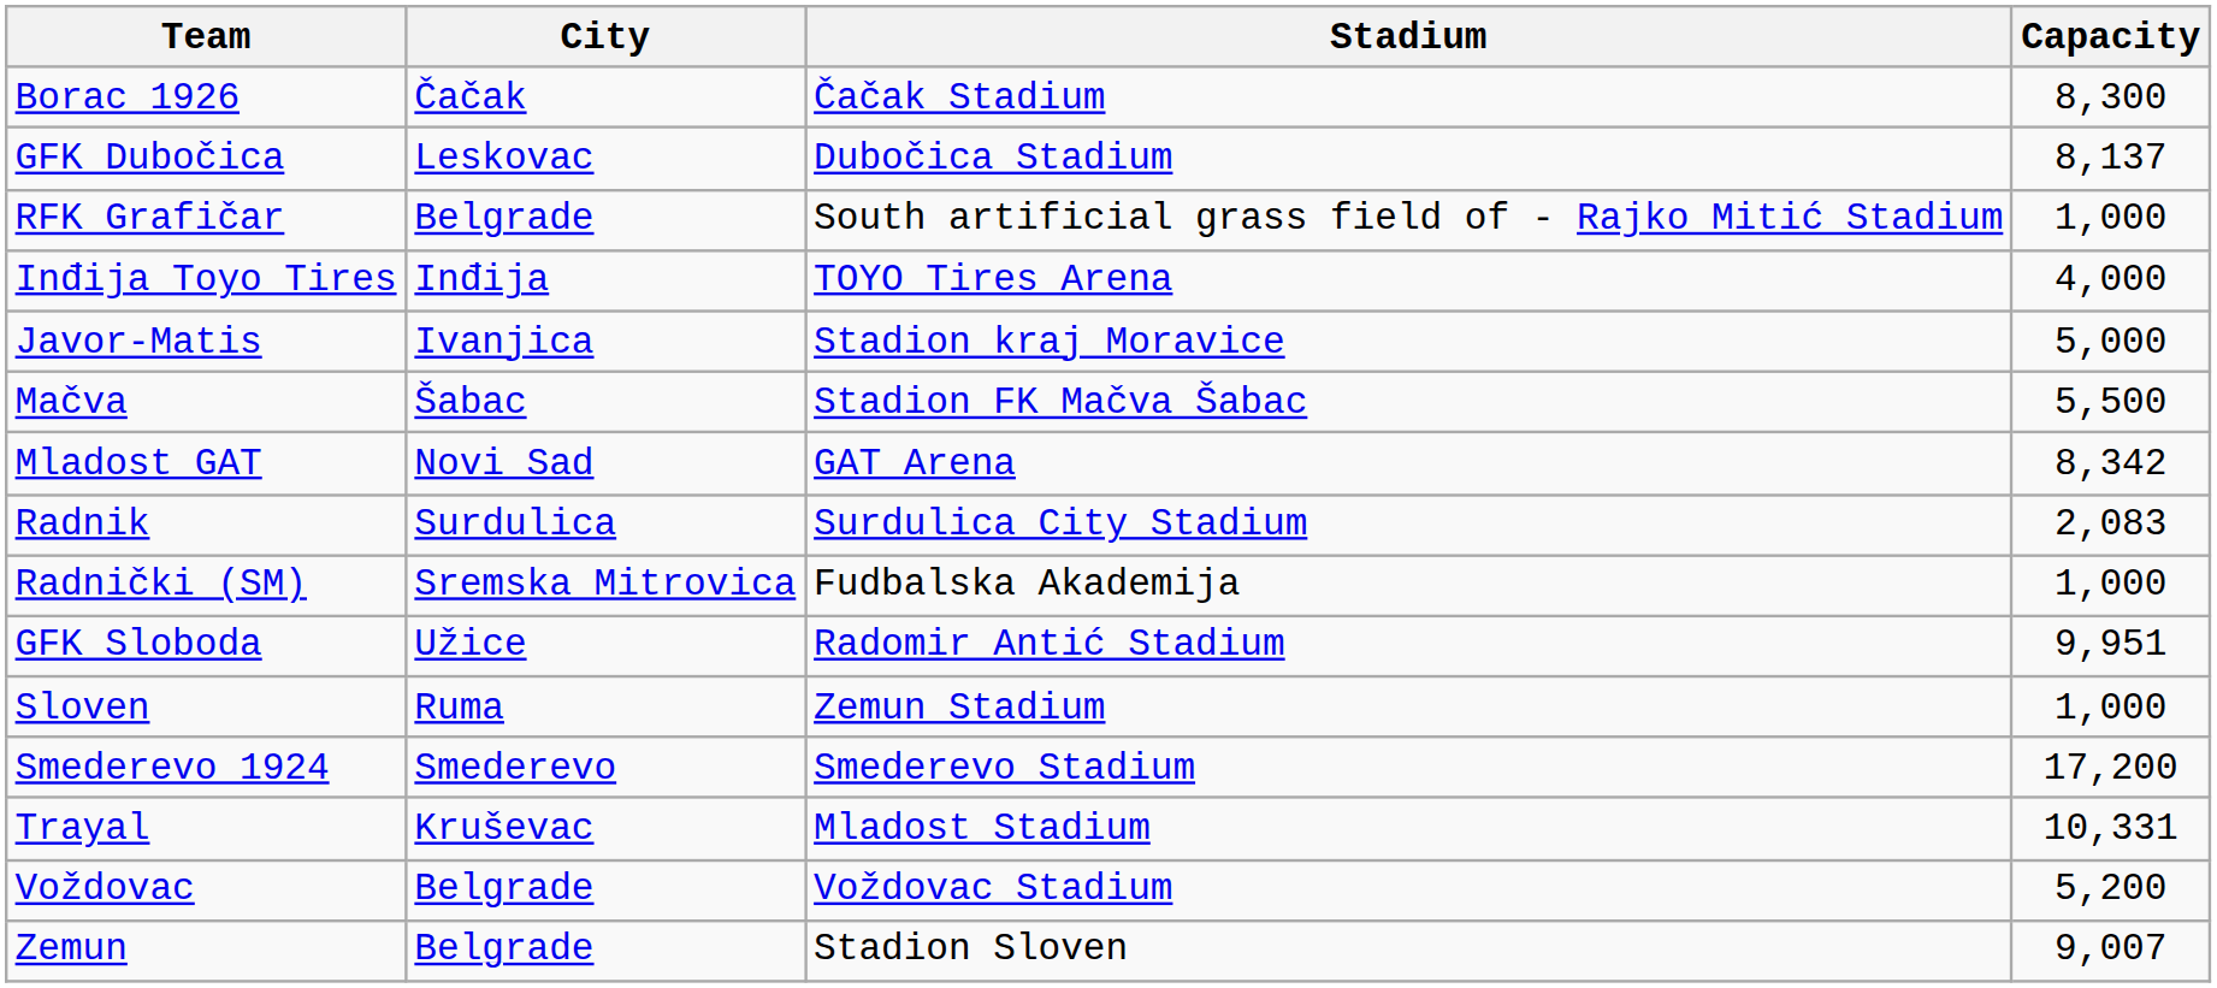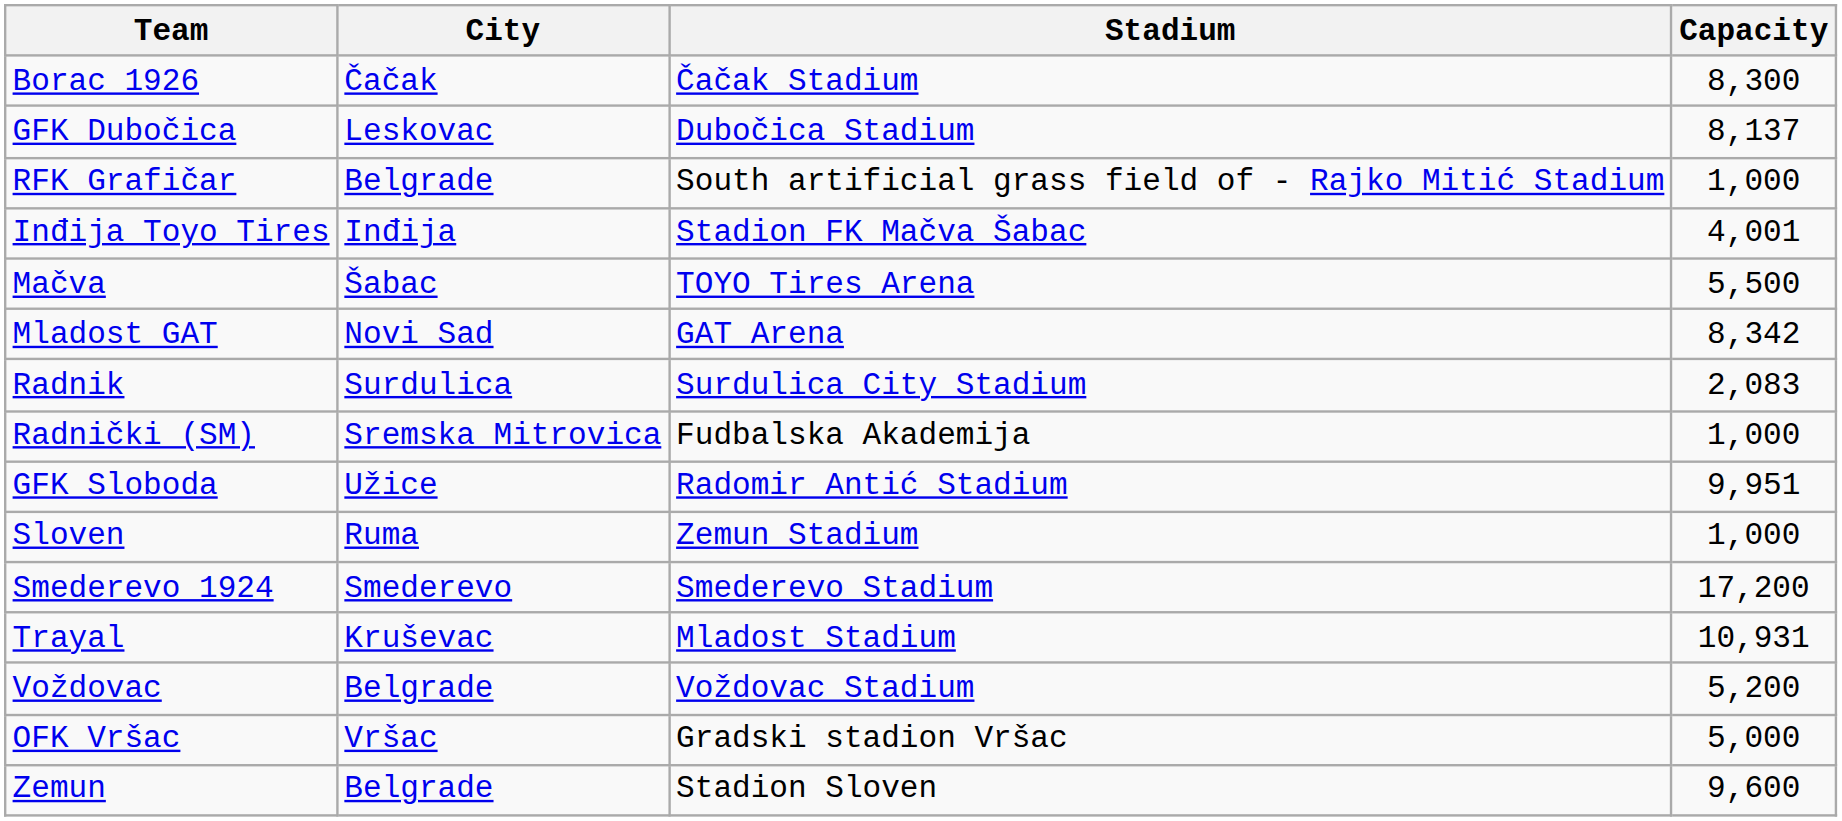Inđija Toyo Tires | Stadium: TOYO Tires Arena -> Stadion FK Mačva Šabac
Inđija Toyo Tires | Capacity: 4,000 -> 4,001
- row: Javor-Matis | Ivanjica | Stadion kraj Moravice | 5,000
Mačva | Stadium: Stadion FK Mačva Šabac -> TOYO Tires Arena
Trayal | Capacity: 10,331 -> 10,931
+ row: OFK Vršac | Vršac | Gradski stadion Vršac | 5,000
Zemun | Capacity: 9,007 -> 9,600
